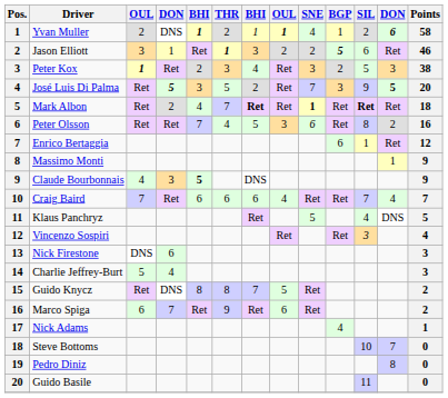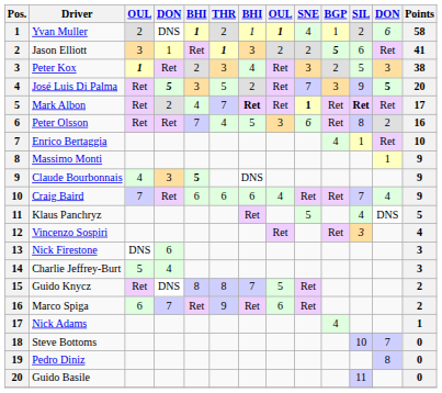Yvan Muller | column 12: bold -> normal
Jason Elliott | Points: 46 -> 41
Mark Albon | Points: 18 -> 17
Enrico Bertaggia | BGP: 6 -> 4
Enrico Bertaggia | Points: 12 -> 10
Craig Baird | Points: 7 -> 9
